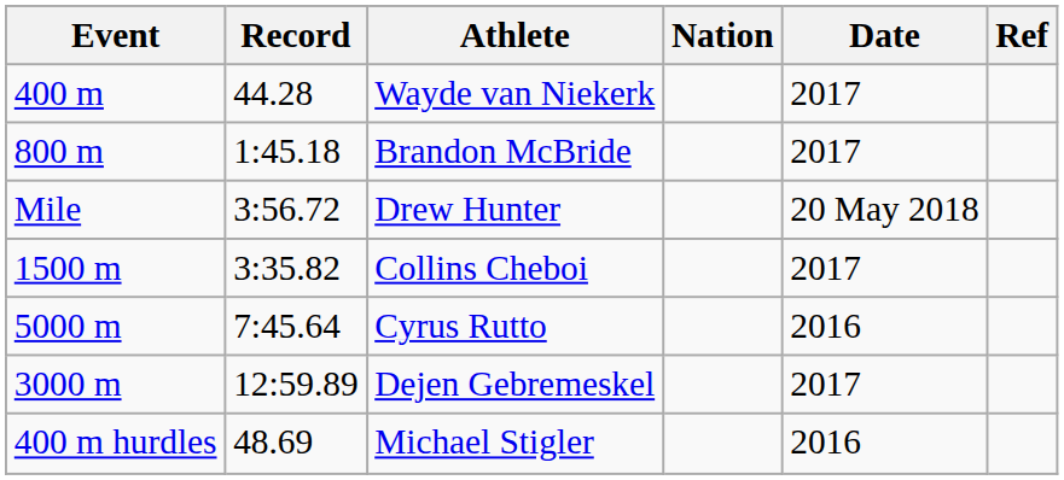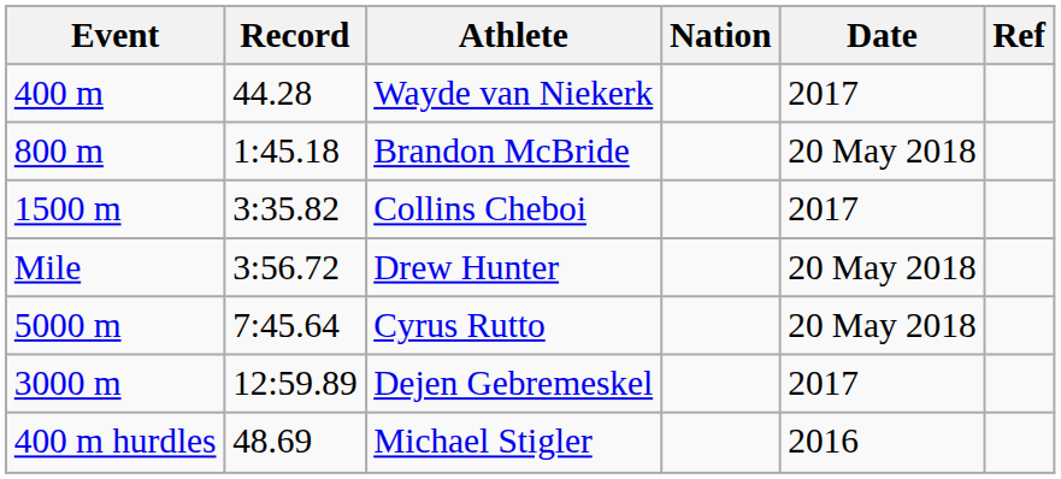Brandon McBride | Date: 2017 -> 20 May 2018
rows swapped: Collins Cheboi <-> Drew Hunter
Cyrus Rutto | Date: 2016 -> 20 May 2018
